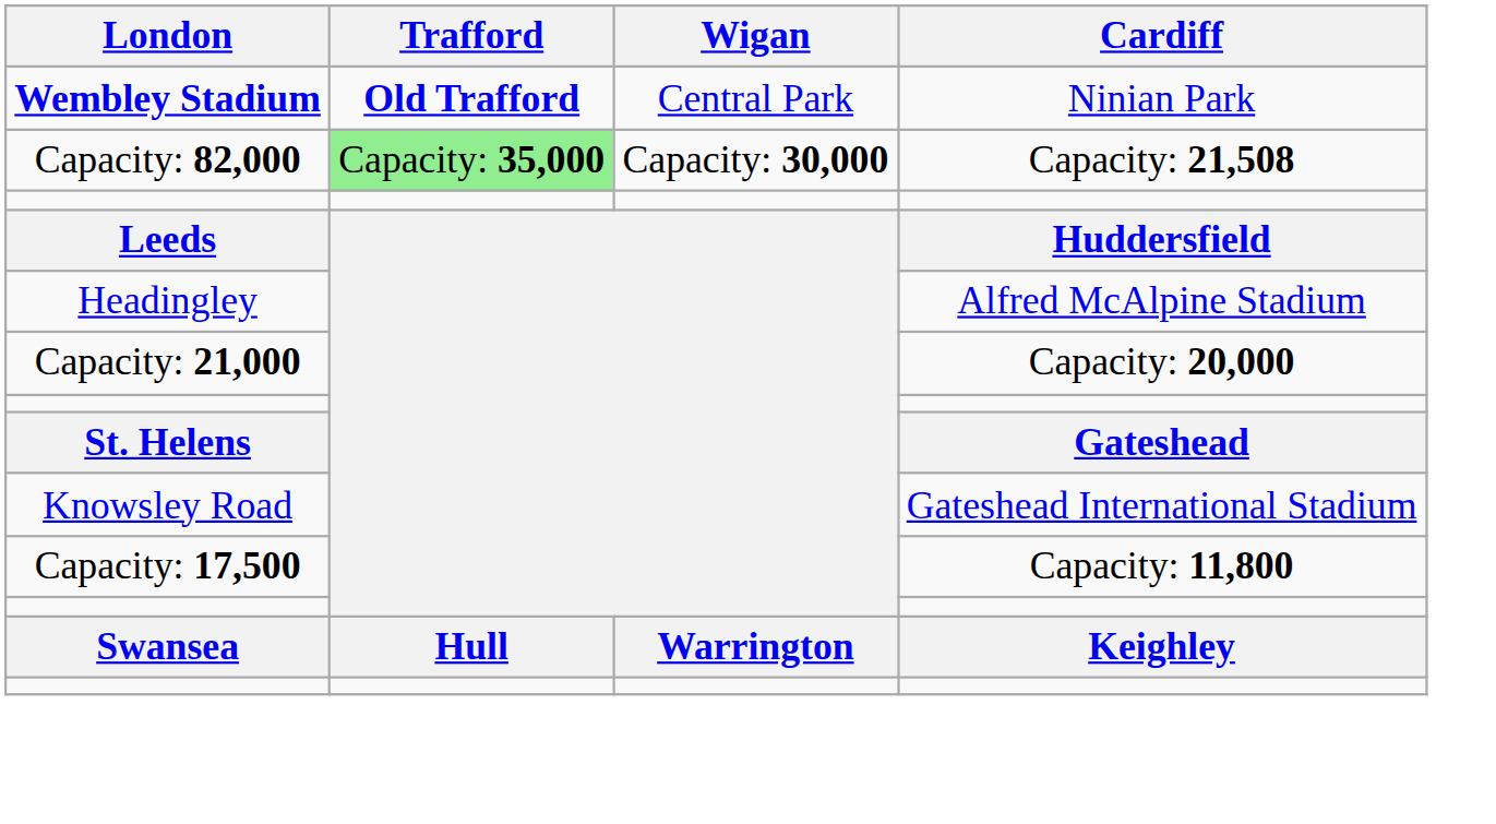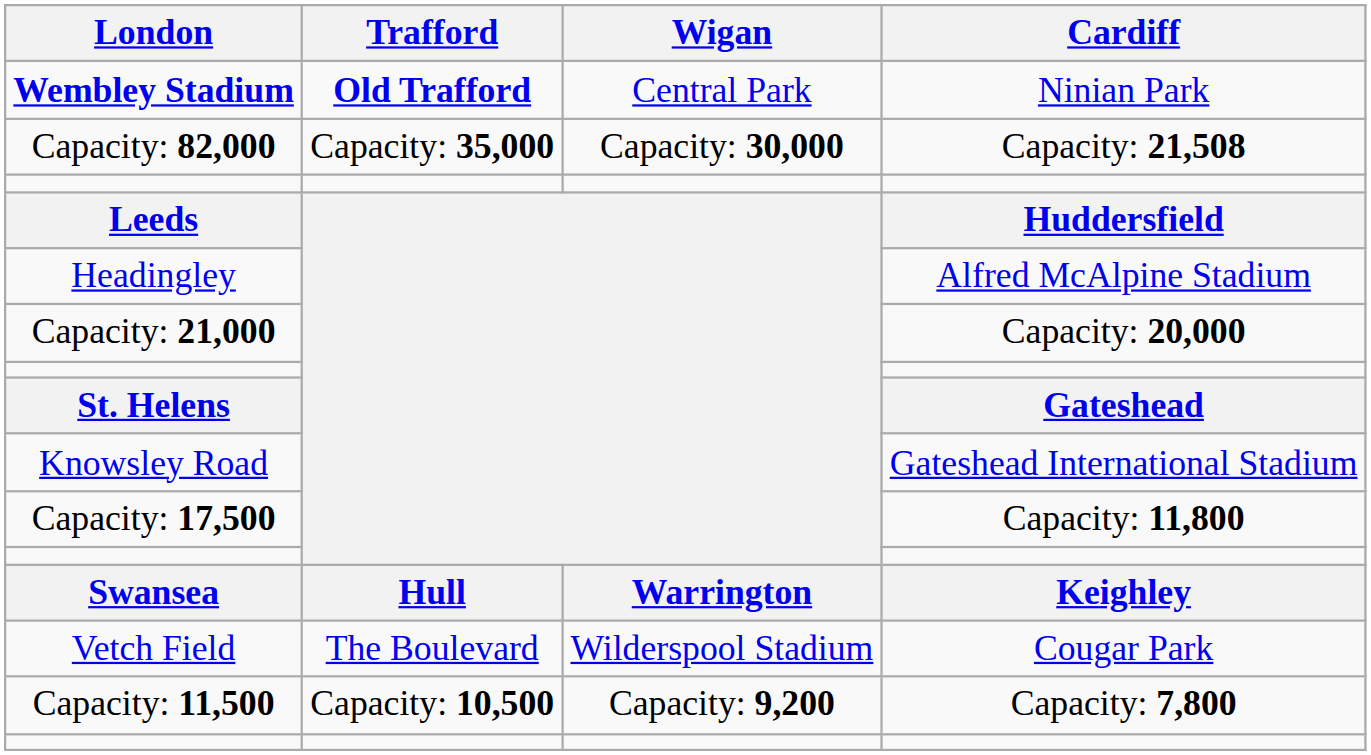Capacity: 82,000 | Trafford: lightgreen background -> no background
+ row: Vetch Field | The Boulevard | Wilderspool Stadium | Cougar Park
+ row: Capacity: 11,500 | Capacity: 10,500 | Capacity: 9,200 | Capacity: 7,800
